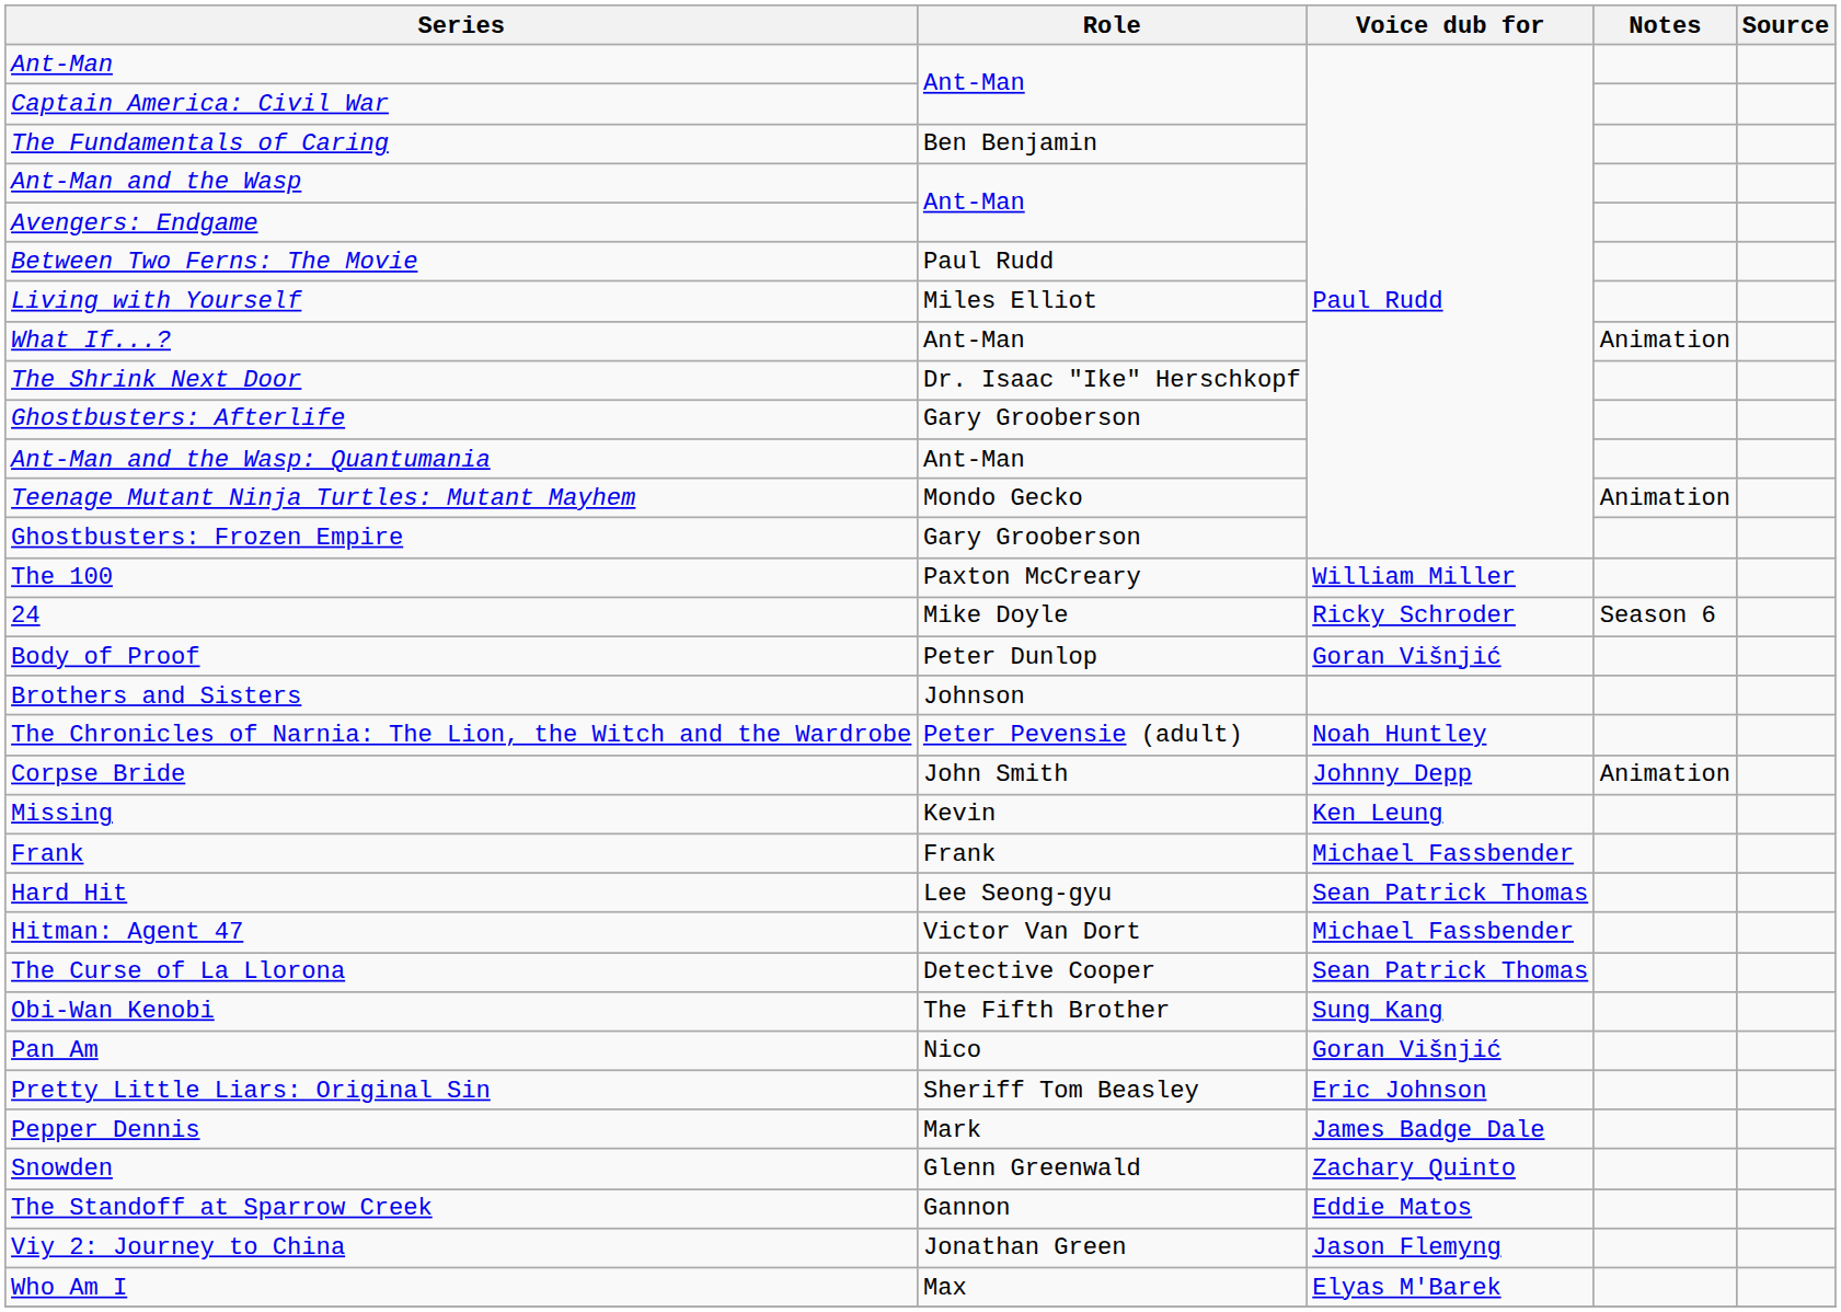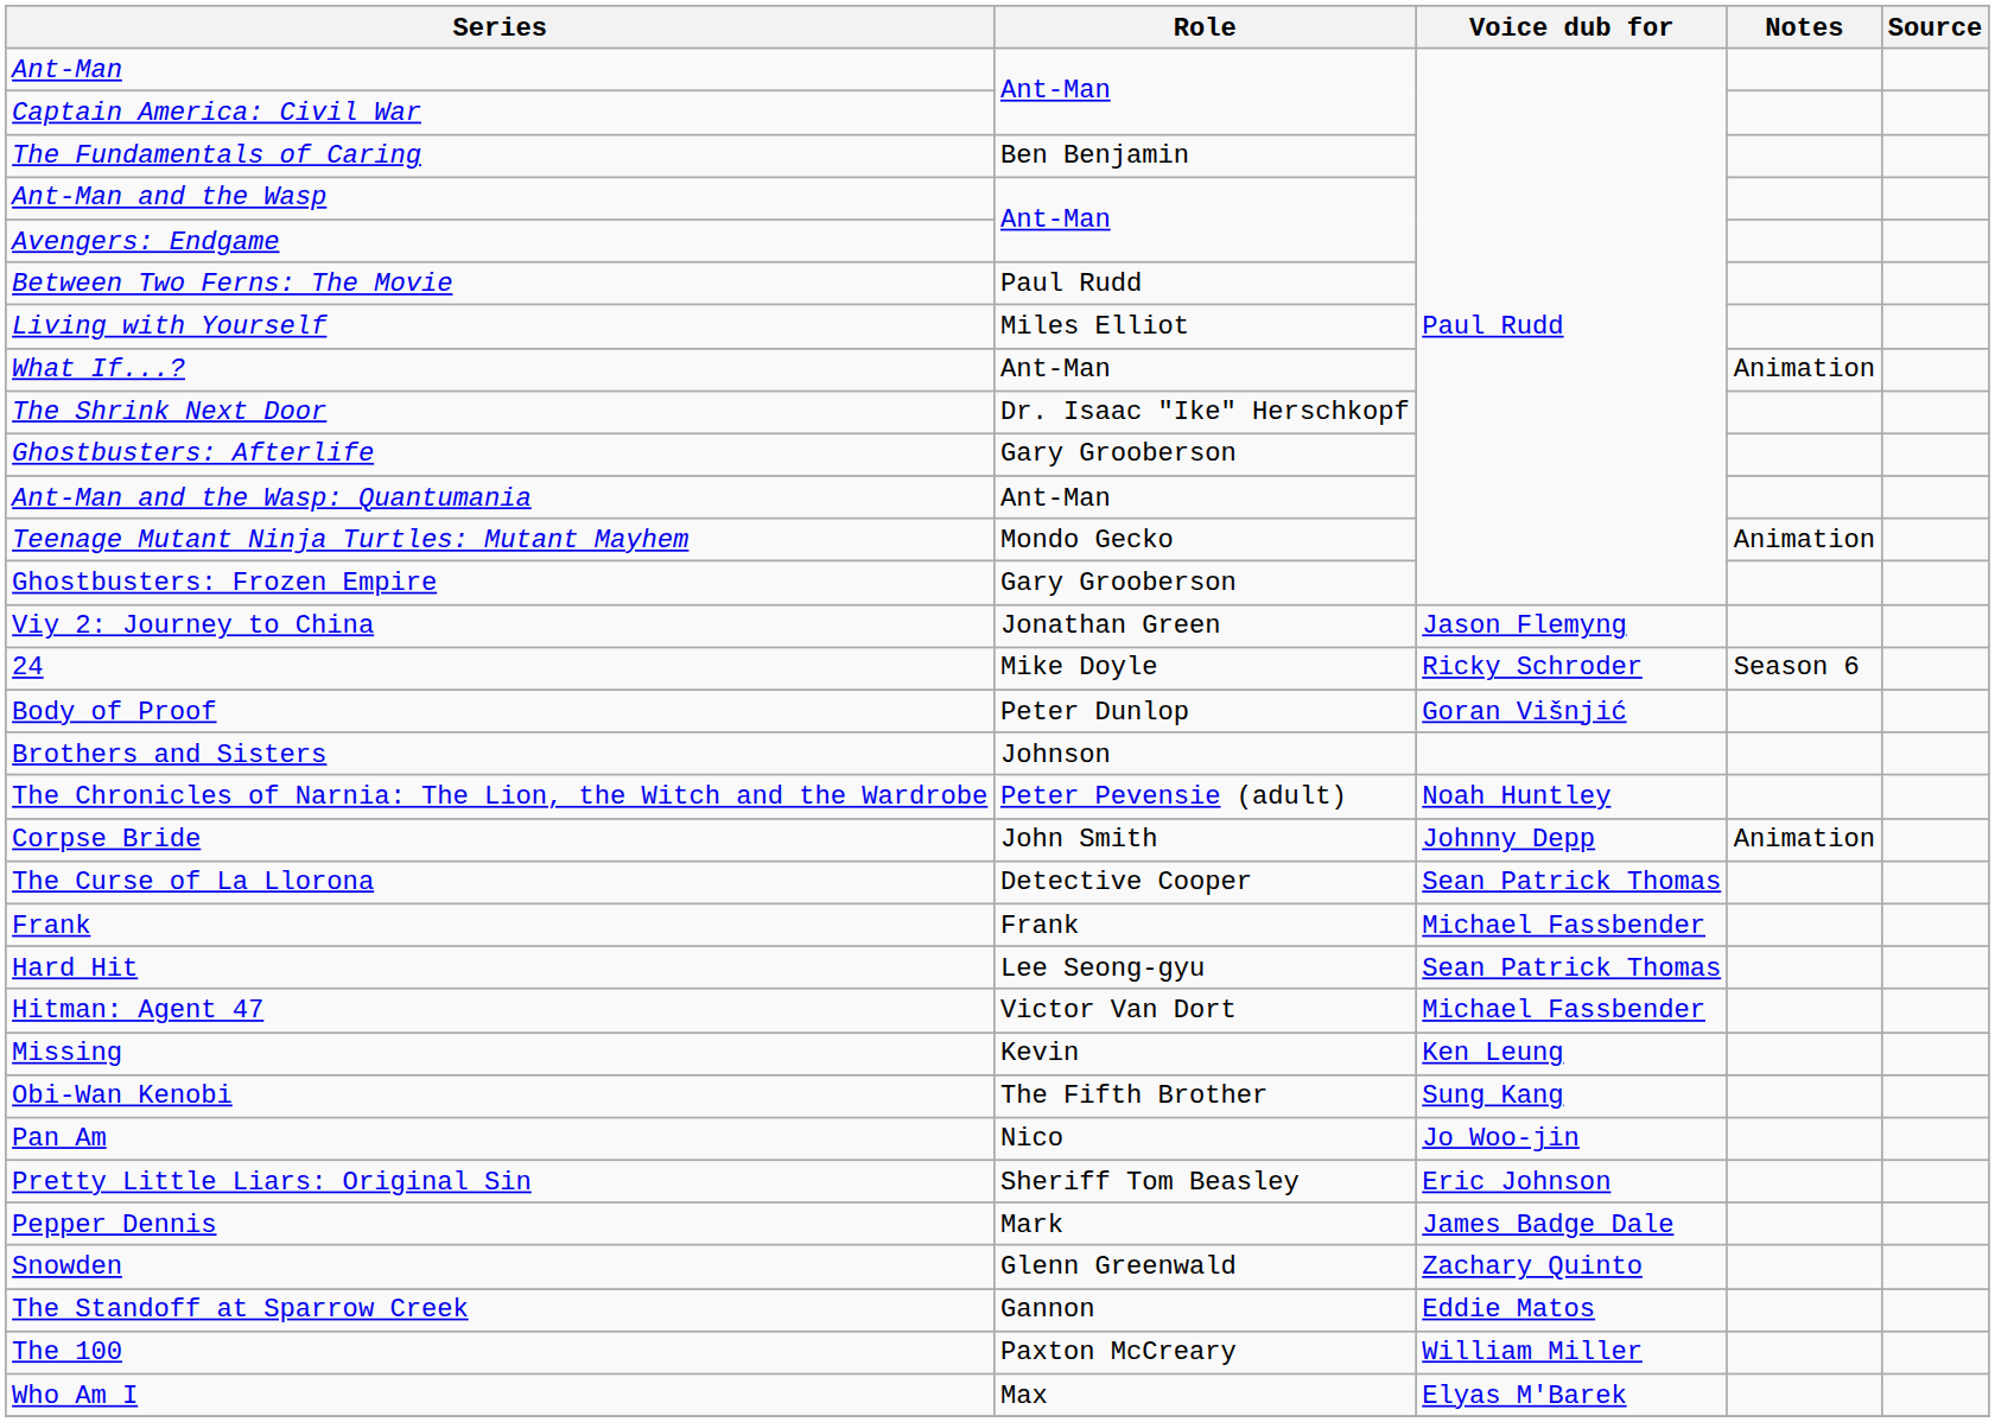rows swapped: The 100 <-> Viy 2: Journey to China
rows swapped: The Curse of La Llorona <-> Missing
Pan Am | Voice dub for: Goran Višnjić -> Jo Woo-jin
